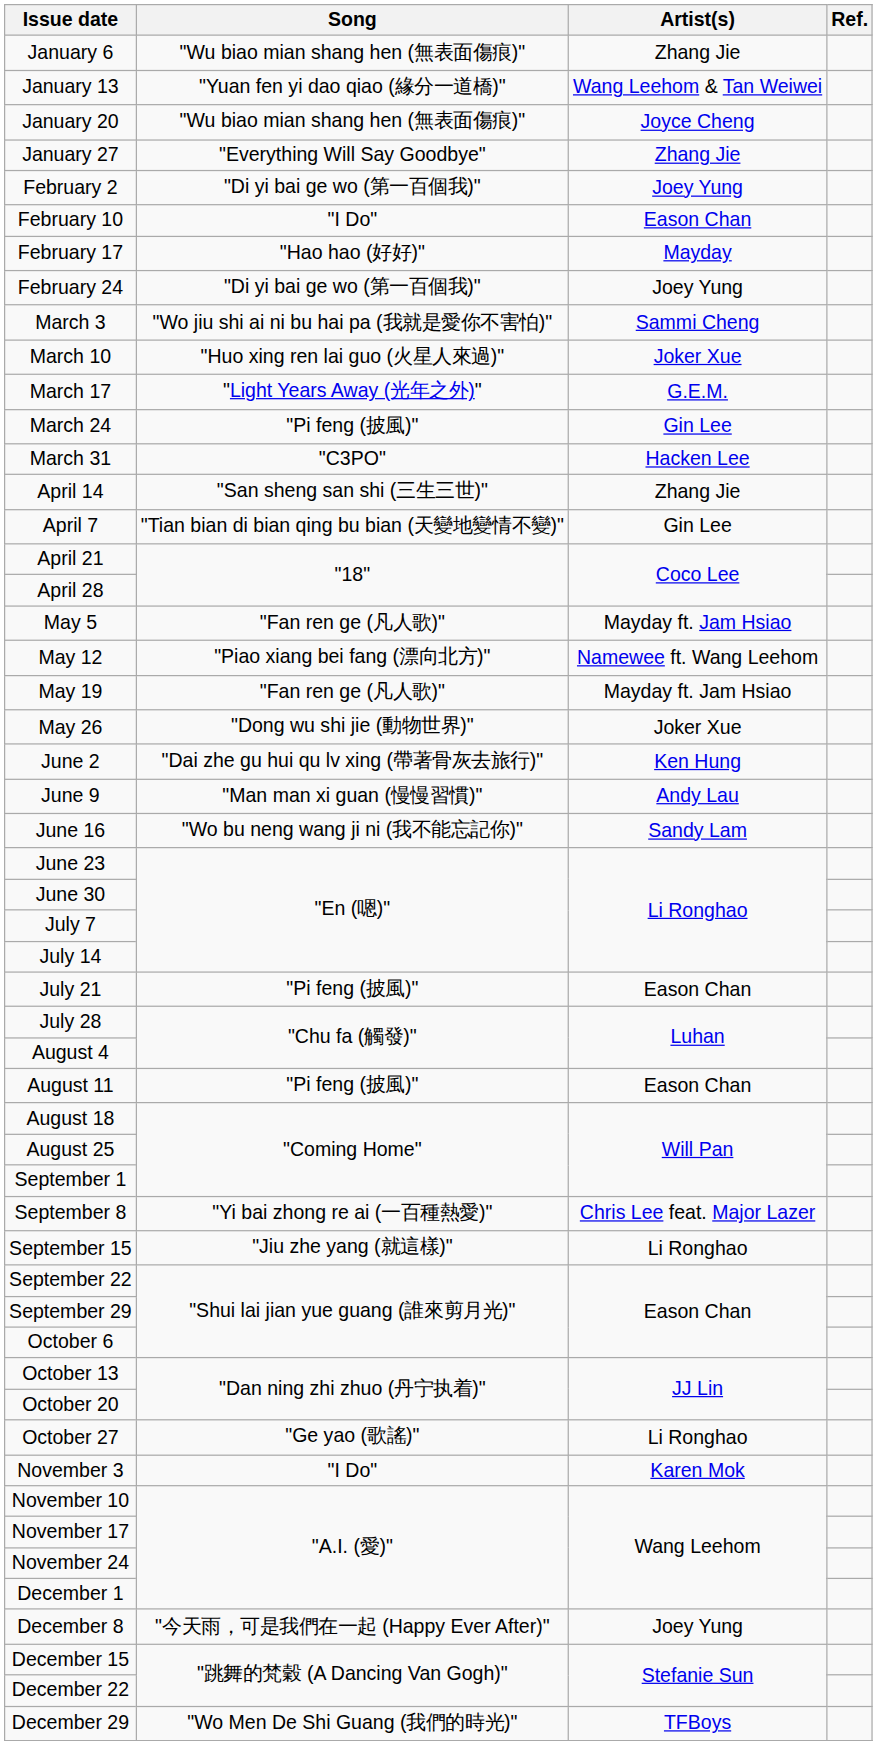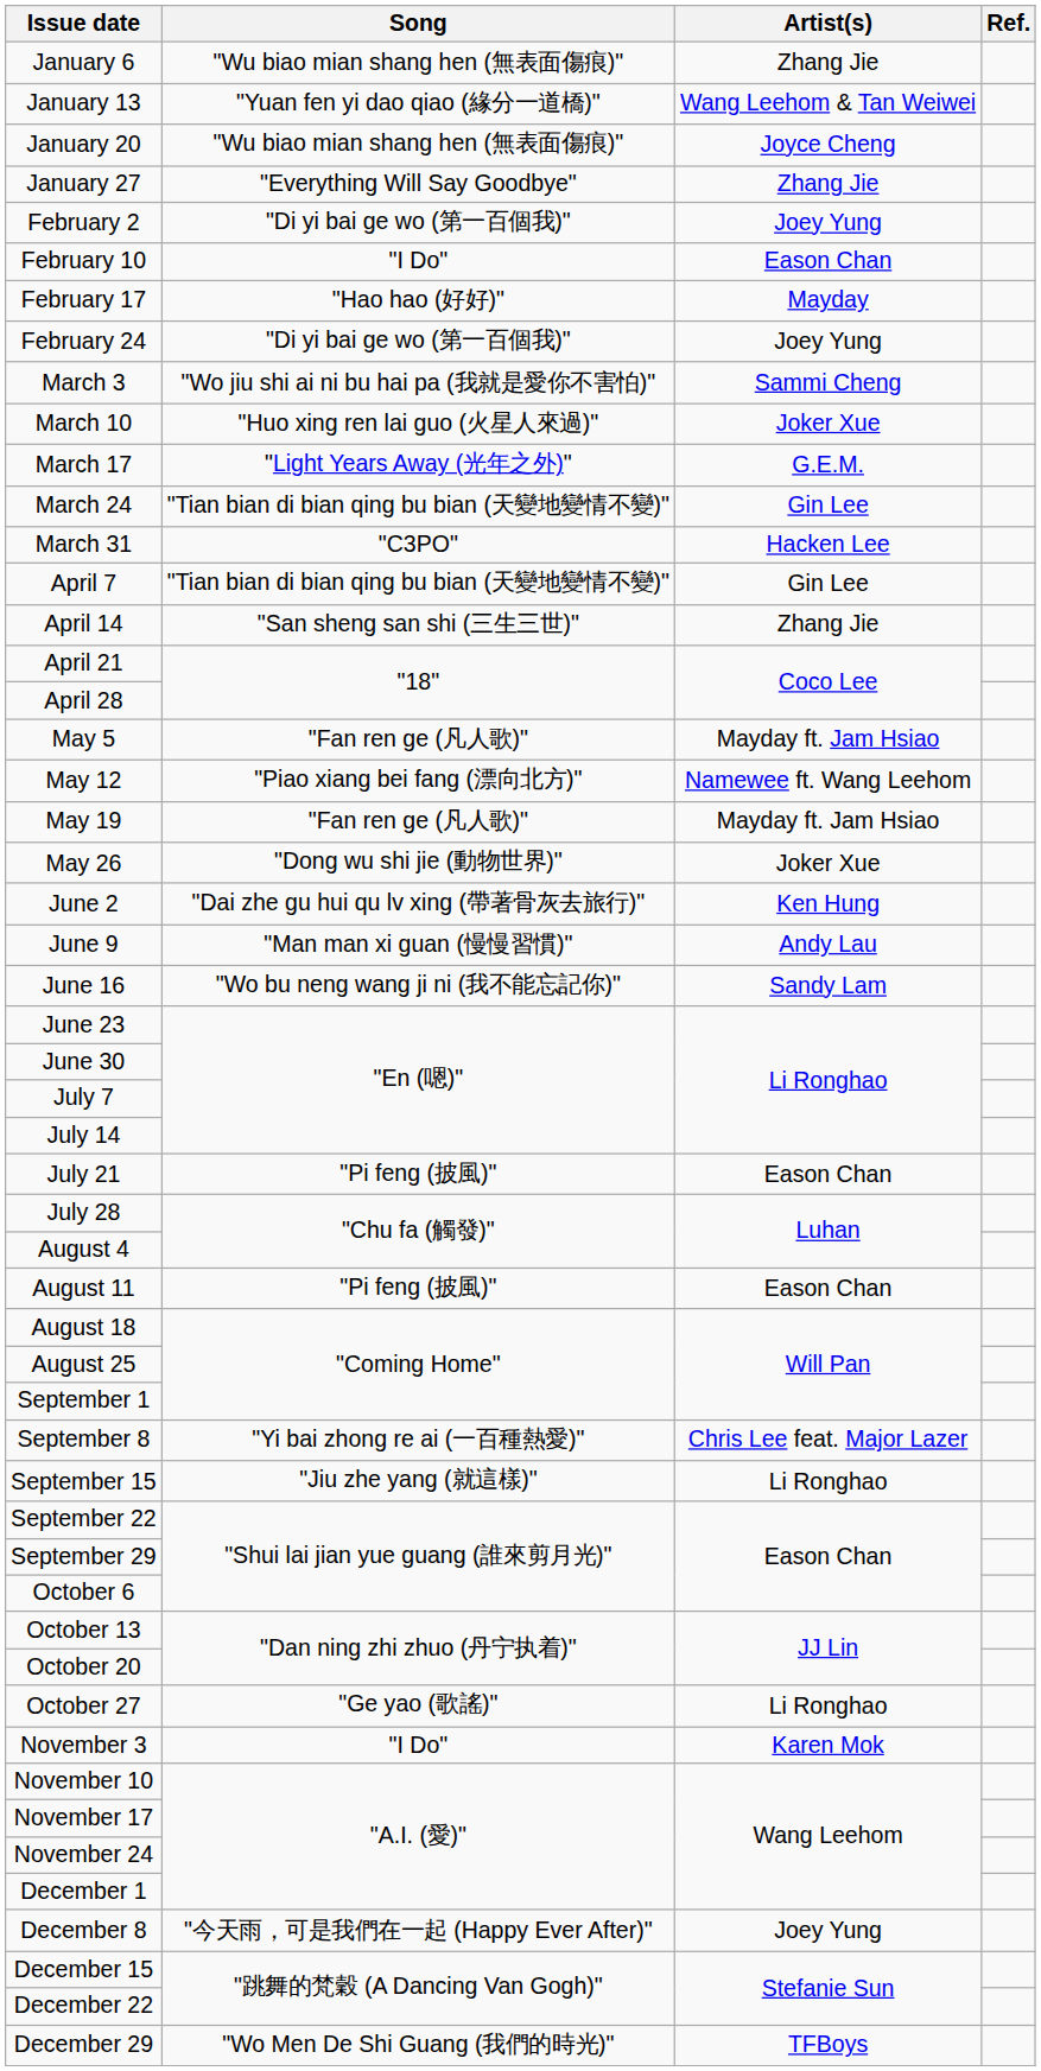March 24 | Song: "Pi feng (披風)" -> "Tian bian di bian qing bu bian (天變地變情不變)"
rows swapped: April 7 <-> April 14
